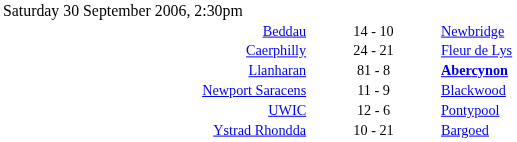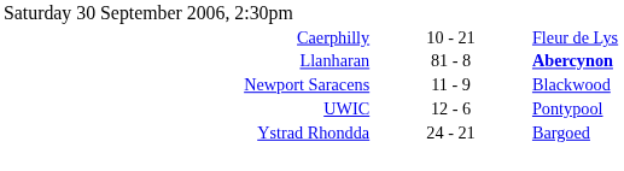- row: Beddau | 14 - 10 | Newbridge
Caerphilly | column 2: 24 - 21 -> 10 - 21
Ystrad Rhondda | column 2: 10 - 21 -> 24 - 21
